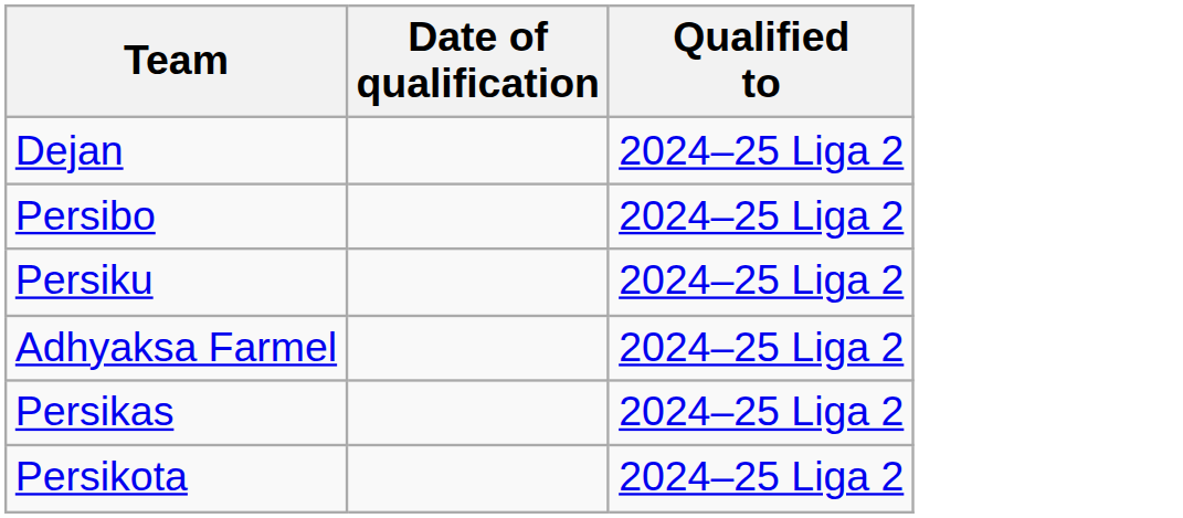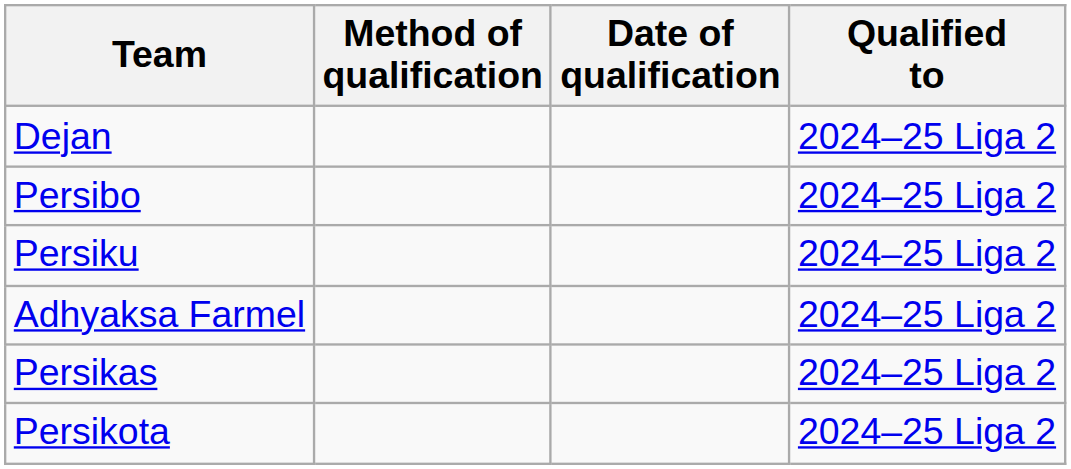+ column: Method of qualification
